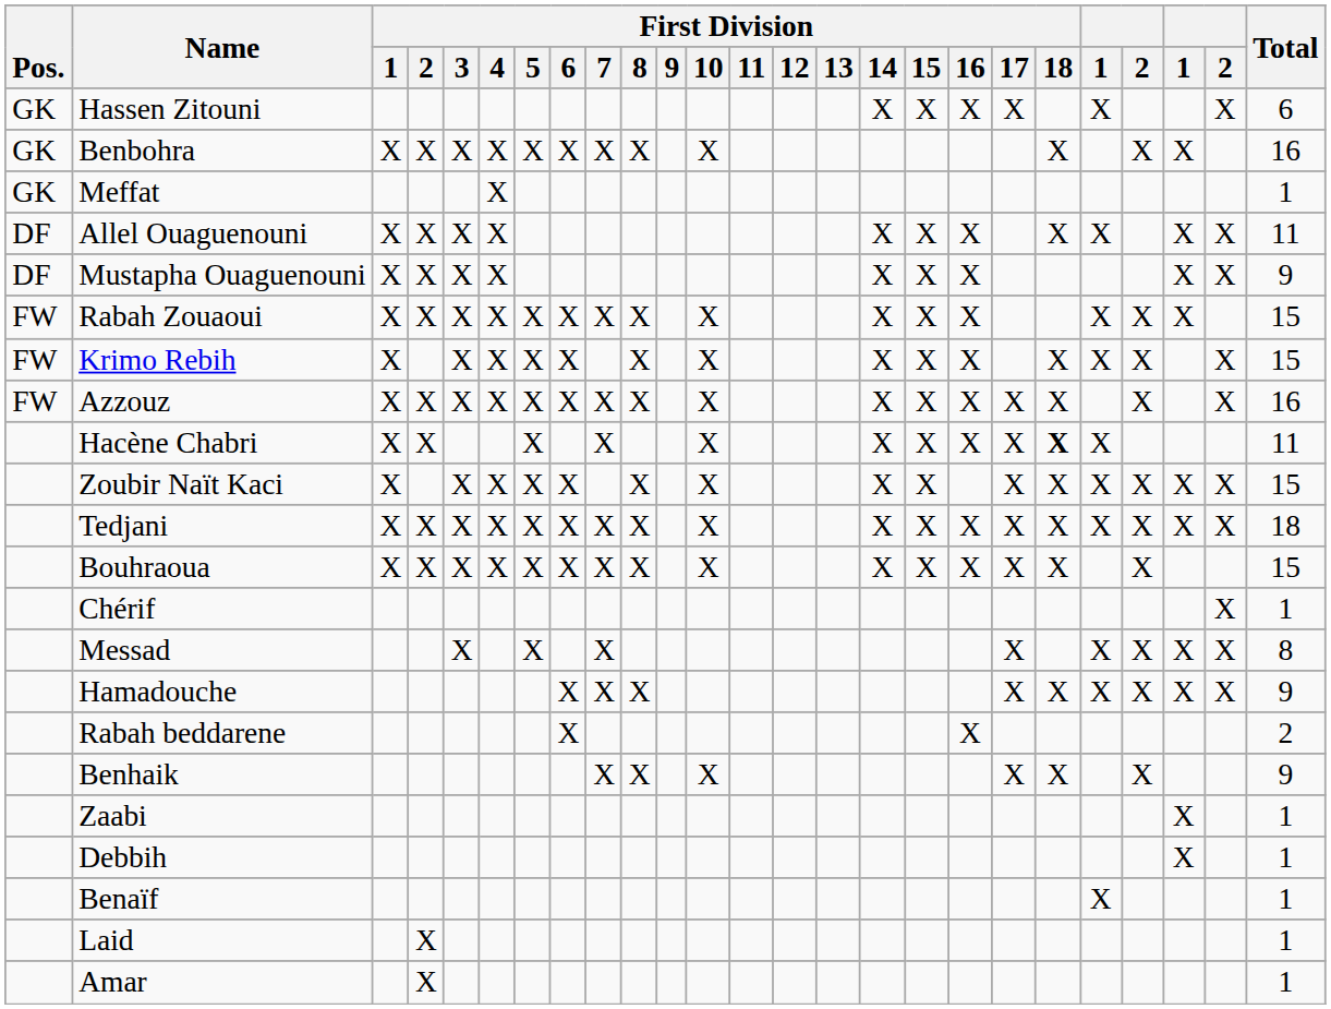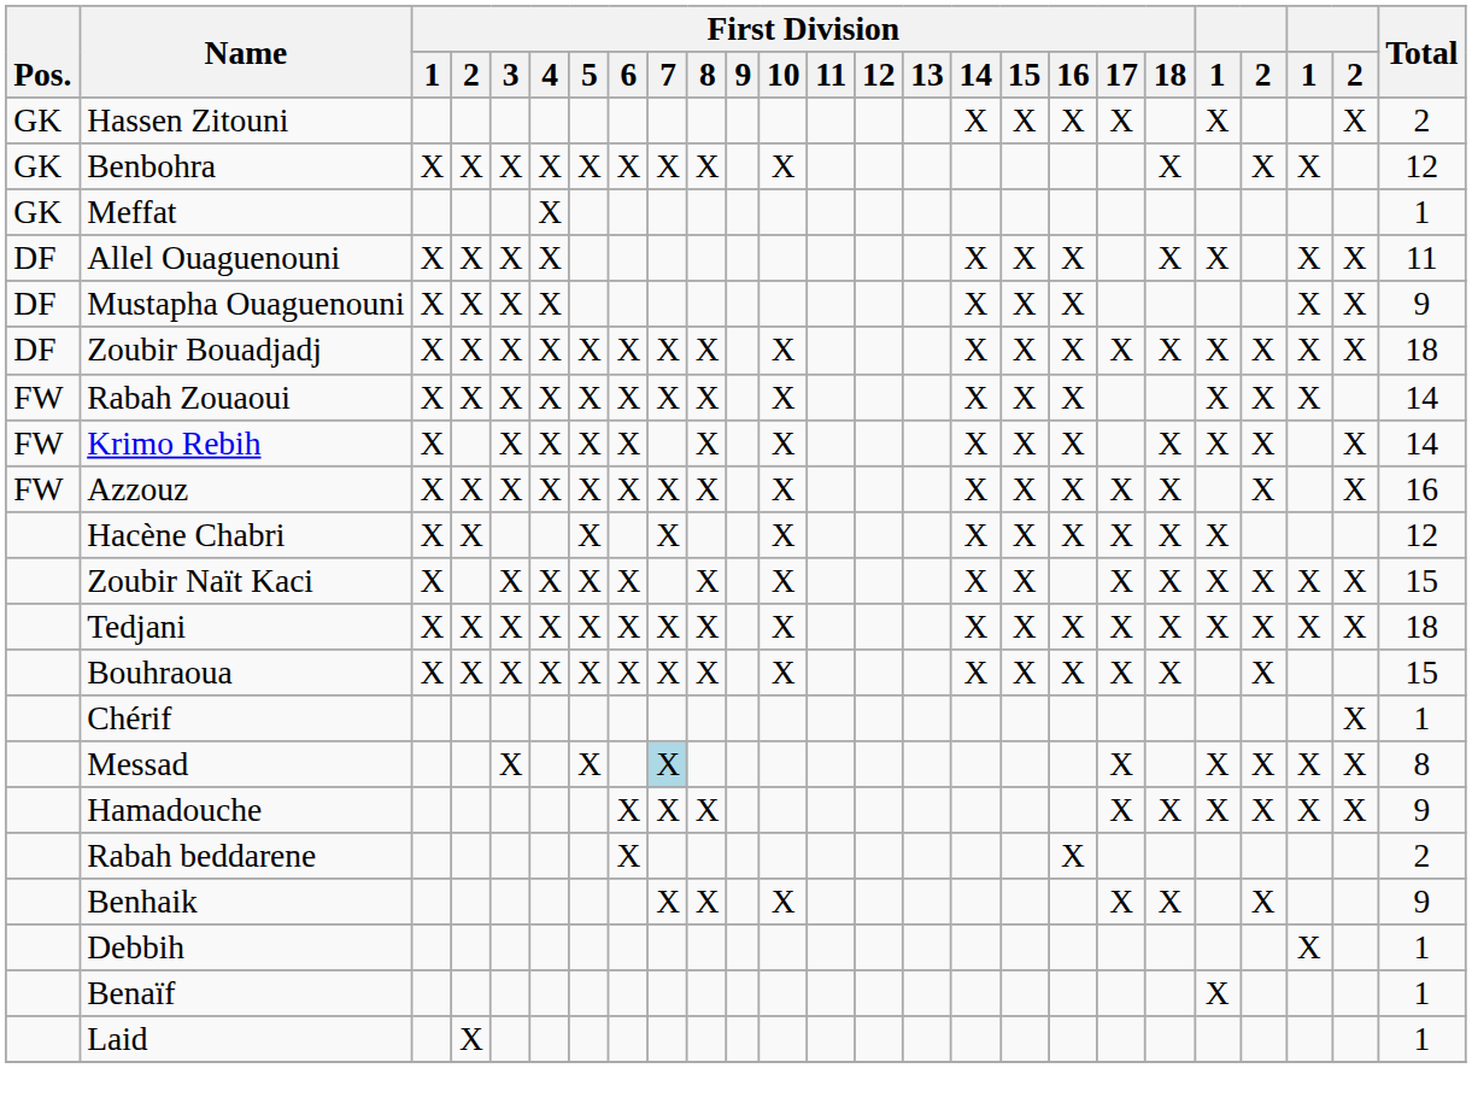Hassen Zitouni | Total: 6 -> 2
Benbohra | Total: 16 -> 12
+ row: DF | Zoubir Bouadjadj | X | X | X | X | X | X | X | X | X | X | X | X | X | X | X | X | X | X | 18
Rabah Zouaoui | Total: 15 -> 14
Krimo Rebih | Total: 15 -> 14
Hacène Chabri | First Division / 18: bold -> normal
Hacène Chabri | Total: 11 -> 12
Messad | First Division / 7: no background -> lightblue background
- row: Zaabi | X | 1
- row: Amar | X | 1
